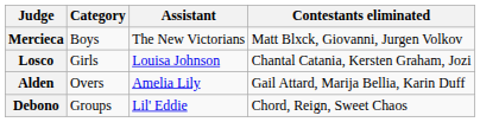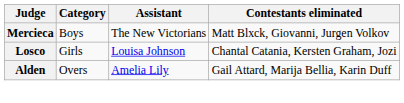- row: Debono | Groups | Lil' Eddie | Chord, Reign, Sweet Chaos
